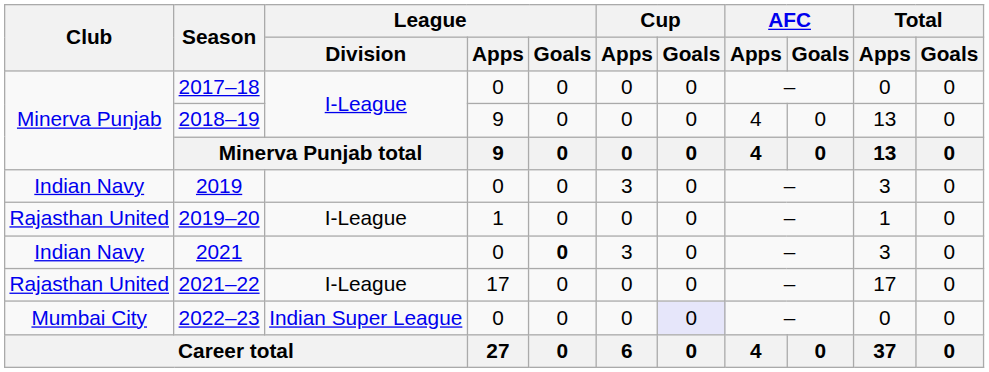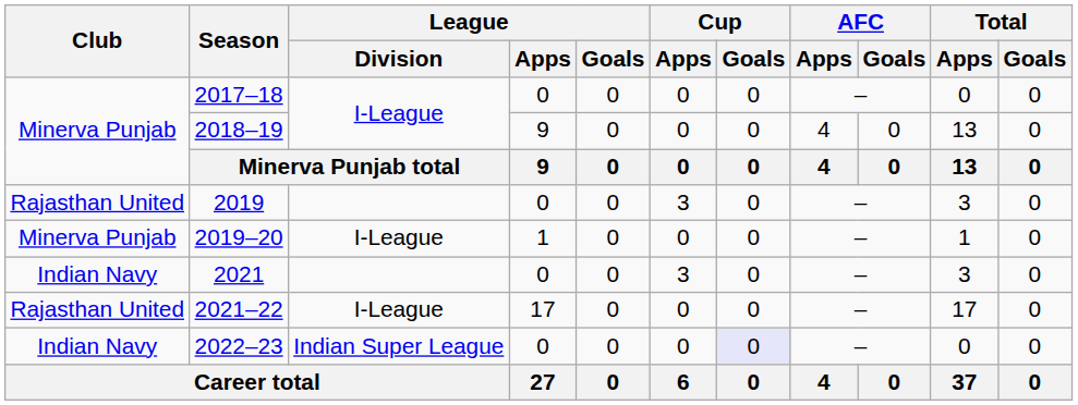2019 | Club: Indian Navy -> Rajasthan United
2019–20 | Club: Rajasthan United -> Minerva Punjab
2021 | League / Goals: bold -> normal
2022–23 | Club: Mumbai City -> Indian Navy
